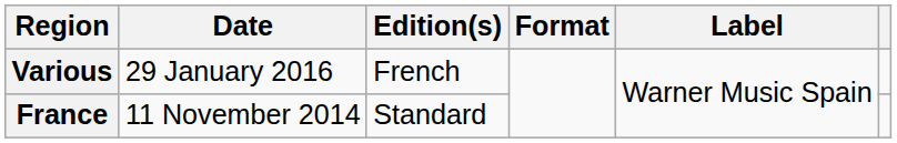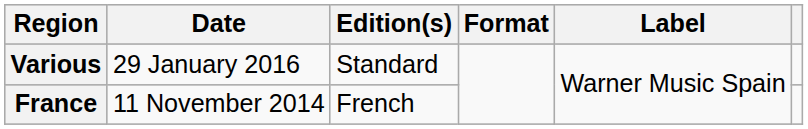Various | Edition(s): French -> Standard
France | Edition(s): Standard -> French
